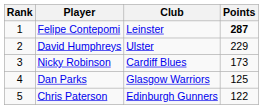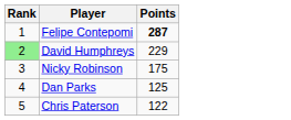- column: Club | Leinster | Ulster | Cardiff Blues | Glasgow Warriors | Edinburgh Gunners
David Humphreys | Rank: no background -> lightgreen background
Nicky Robinson | Points: 173 -> 175
